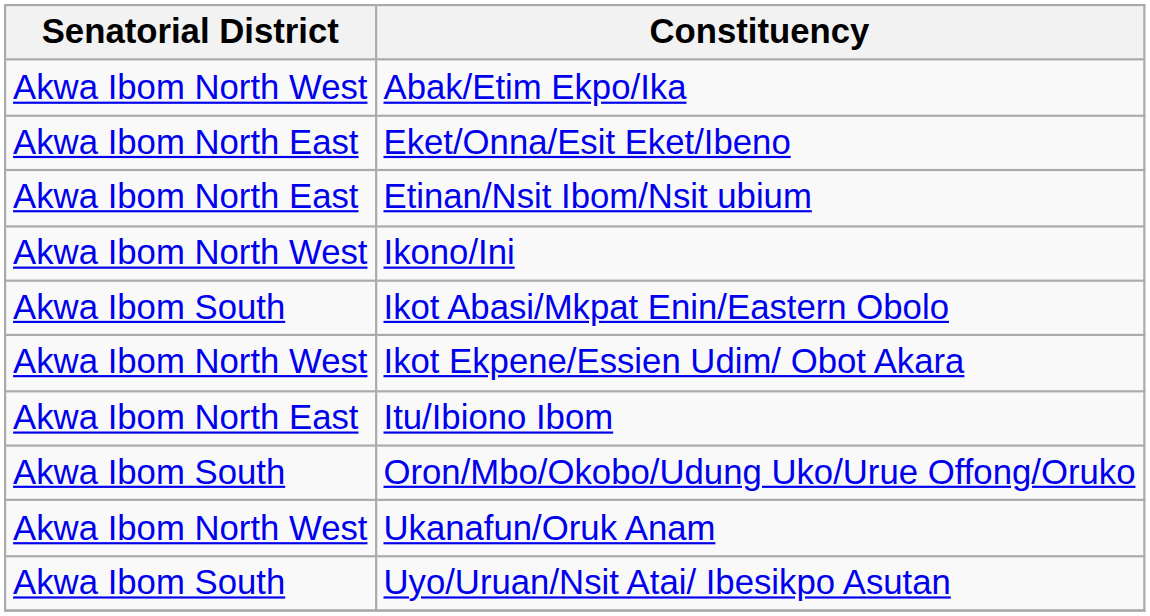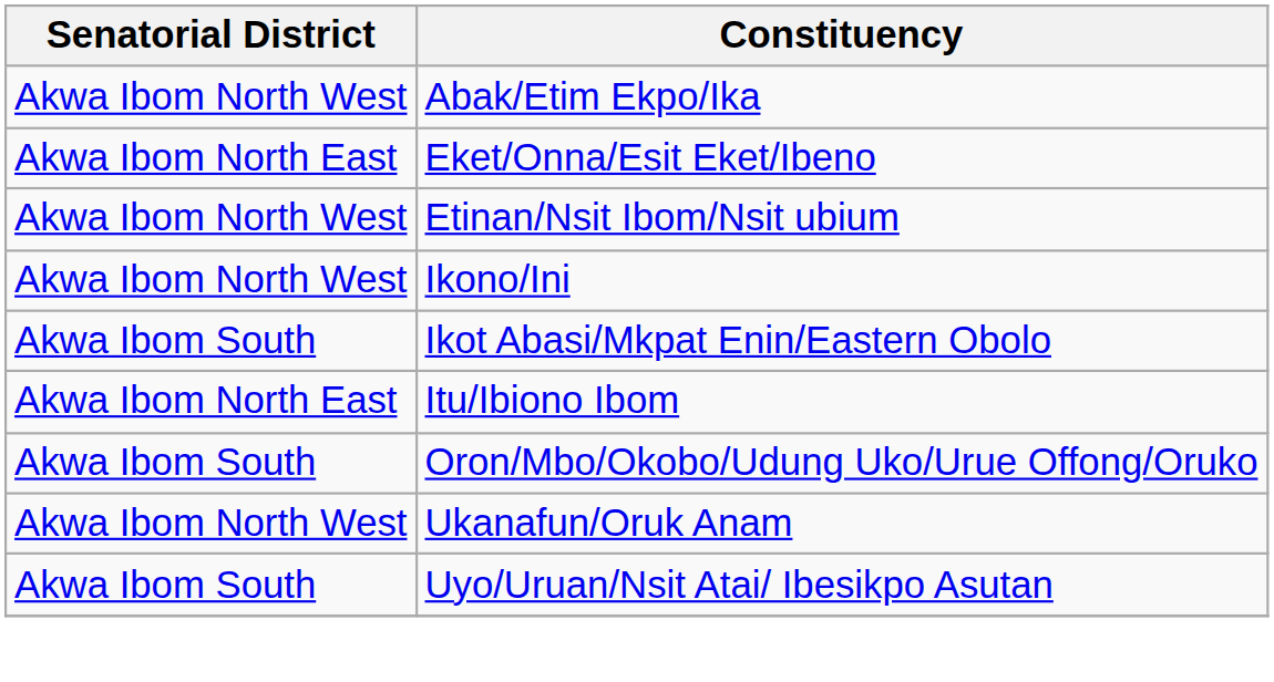Etinan/Nsit Ibom/Nsit ubium | Senatorial District: Akwa Ibom North East -> Akwa Ibom North West
- row: Akwa Ibom North West | Ikot Ekpene/Essien Udim/ Obot Akara
